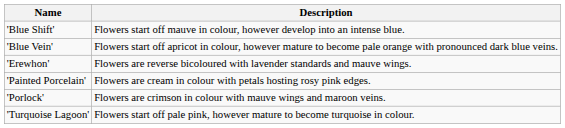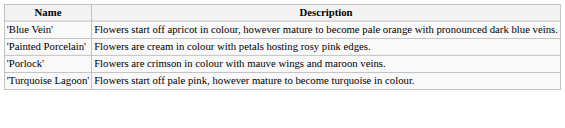- row: 'Blue Shift' | Flowers start off mauve in colour, however develop into an intense blue.
- row: 'Erewhon' | Flowers are reverse bicoloured with lavender standards and mauve wings.
